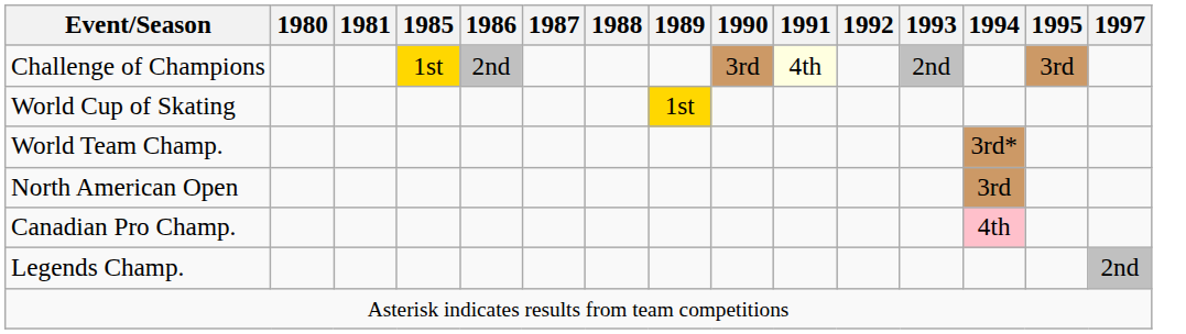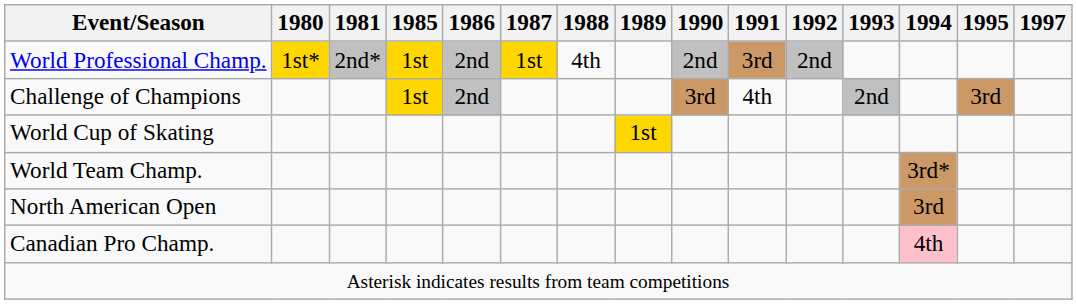+ row: World Professional Champ. | 1st* | 2nd* | 1st | 2nd | 1st | 4th | 2nd | 3rd | 2nd
Challenge of Champions | 1991: lightyellow background -> no background
- row: Legends Champ. | 2nd
